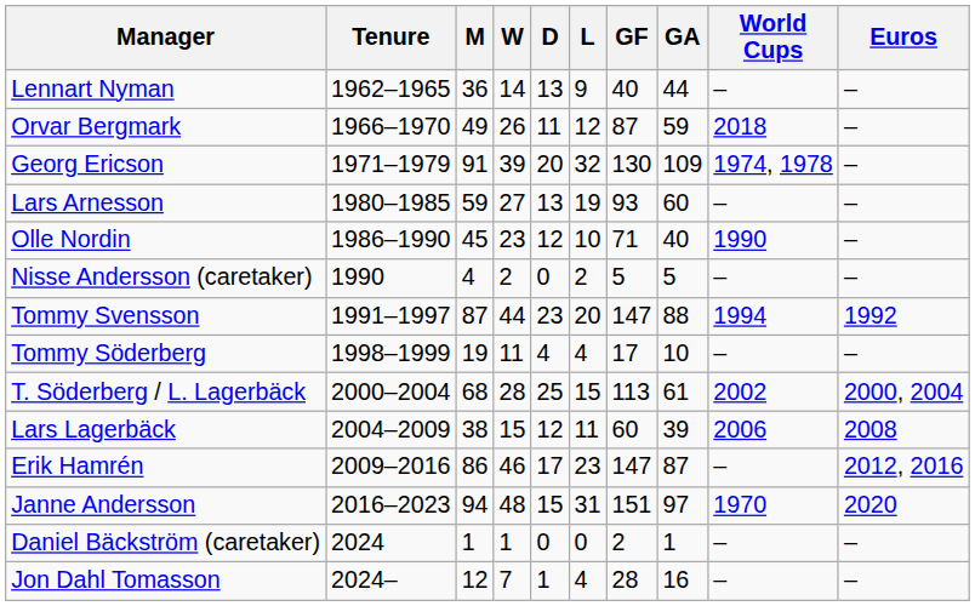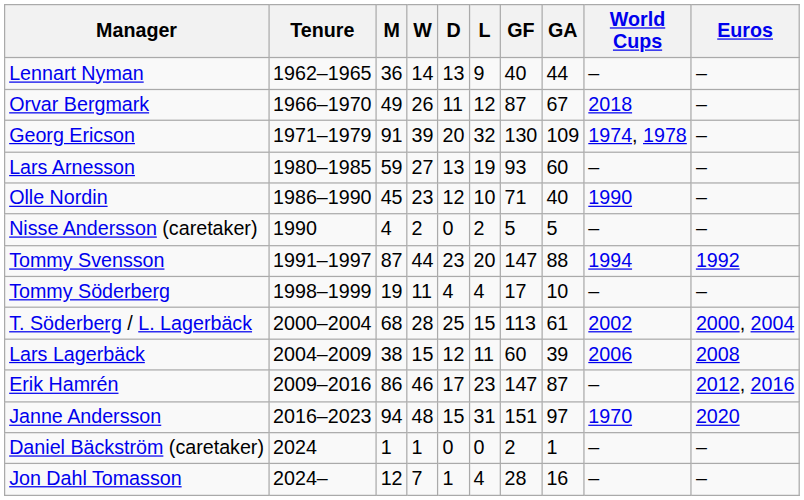Orvar Bergmark | GA: 59 -> 67
